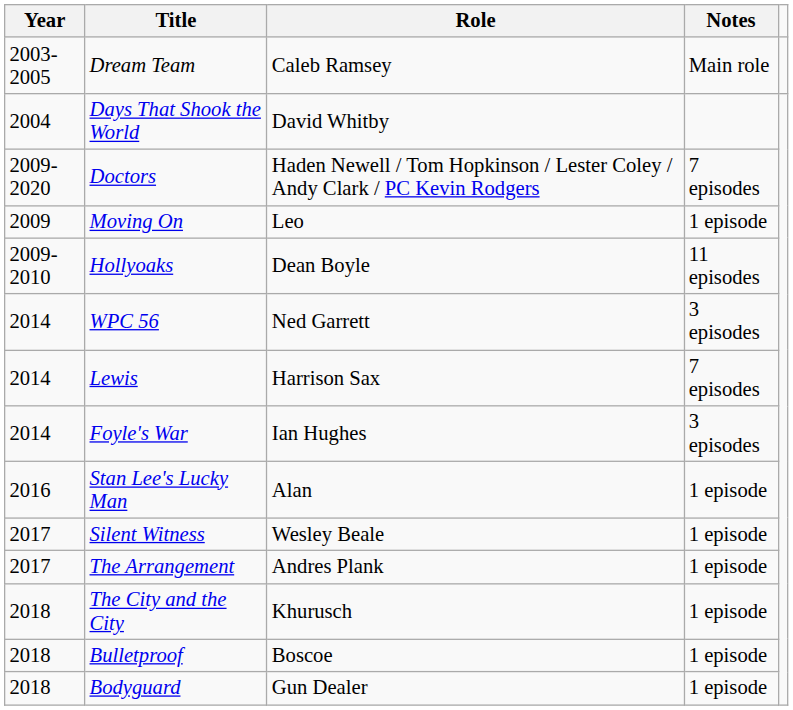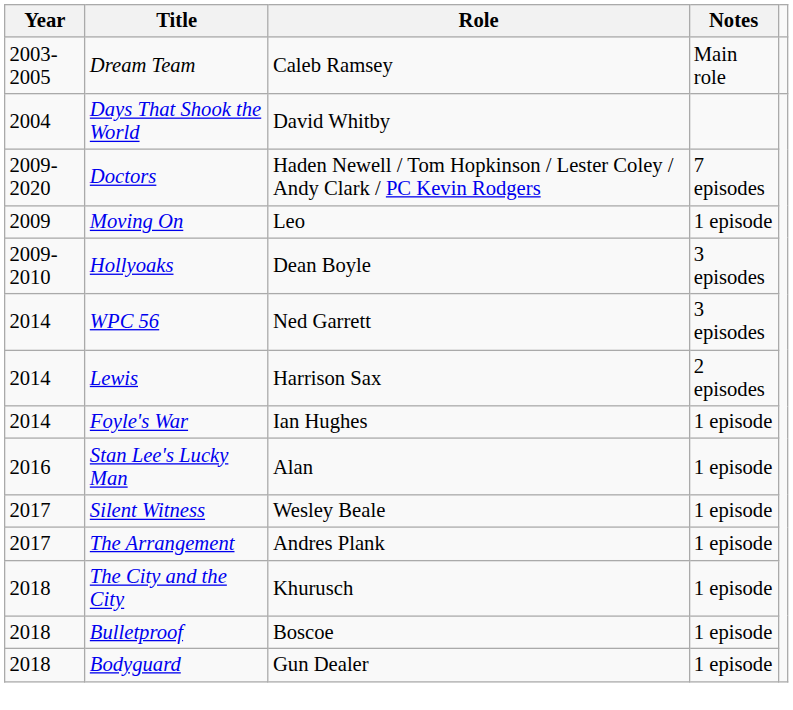Hollyoaks | Notes: 11 episodes -> 3 episodes
Lewis | Notes: 7 episodes -> 2 episodes
Foyle's War | Notes: 3 episodes -> 1 episode
